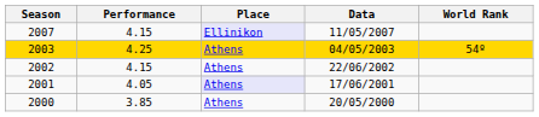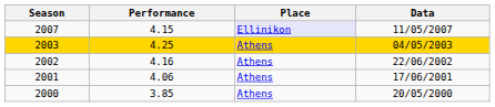- column: World Rank | 54º
2002 | Performance: 4.15 -> 4.16
2001 | Performance: 4.05 -> 4.06
2001 | Place: lavender background -> no background
